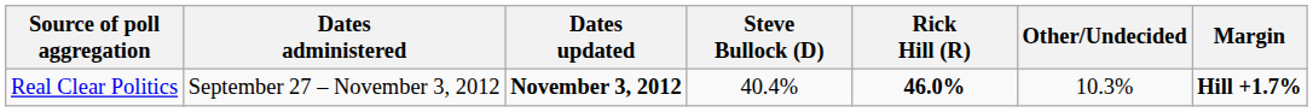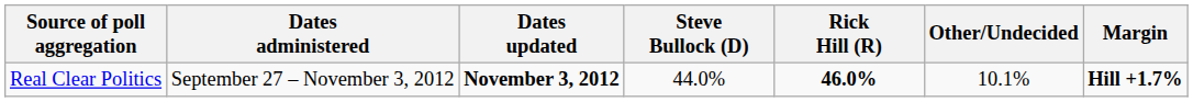Real Clear Politics | Steve Bullock (D): 40.4% -> 44.0%
Real Clear Politics | Other/Undecided: 10.3% -> 10.1%
